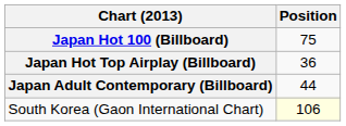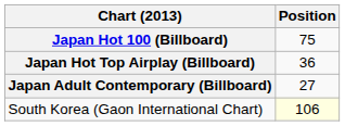Japan Adult Contemporary (Billboard) | Position: 44 -> 27
